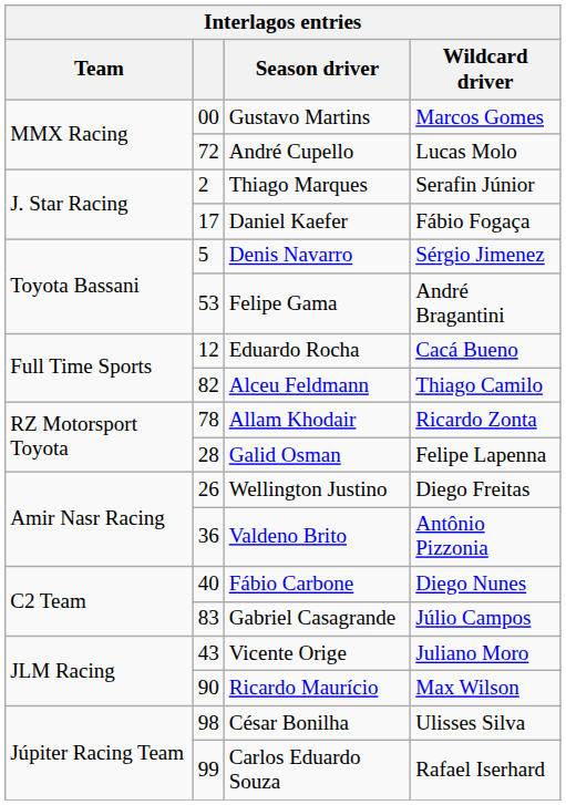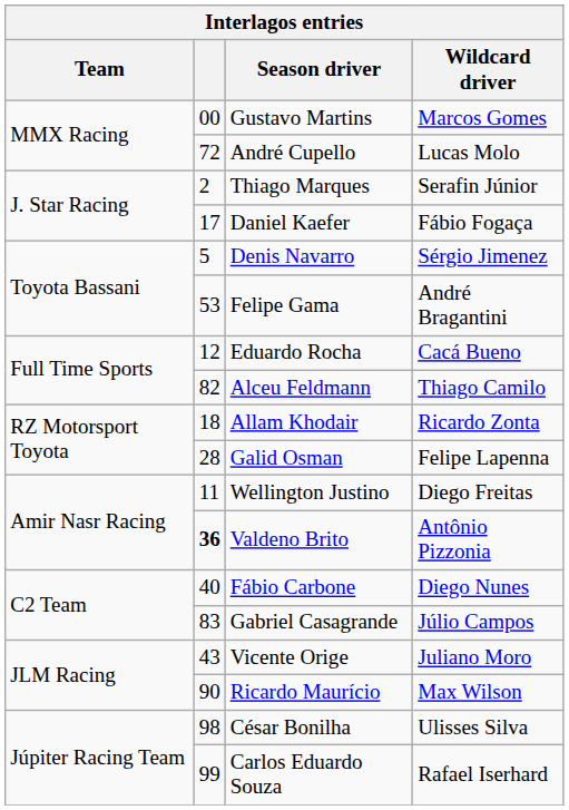Allam Khodair | column 2: 78 -> 18
Wellington Justino | column 2: 26 -> 11
Valdeno Brito | column 2: normal -> bold
